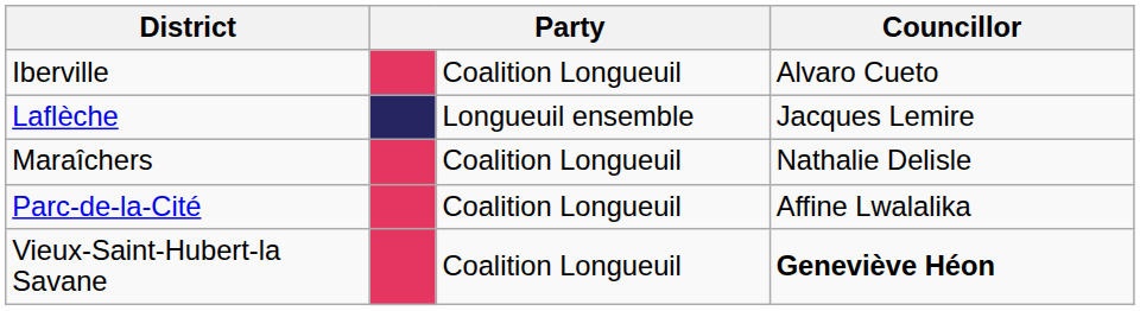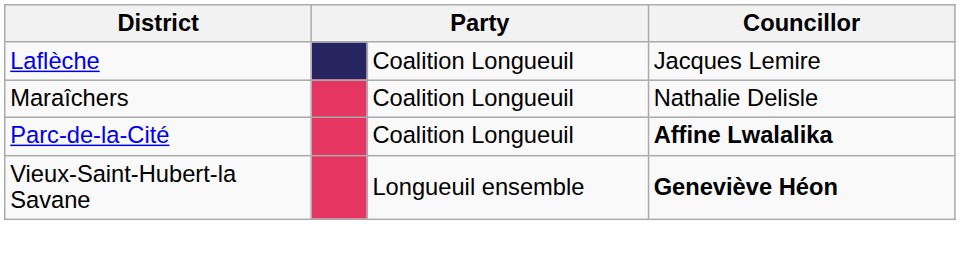- row: Iberville | Coalition Longueuil | Alvaro Cueto
Laflèche | column 3: Longueuil ensemble -> Coalition Longueuil
Parc-de-la-Cité | Councillor: normal -> bold
Vieux-Saint-Hubert-la Savane | column 3: Coalition Longueuil -> Longueuil ensemble
